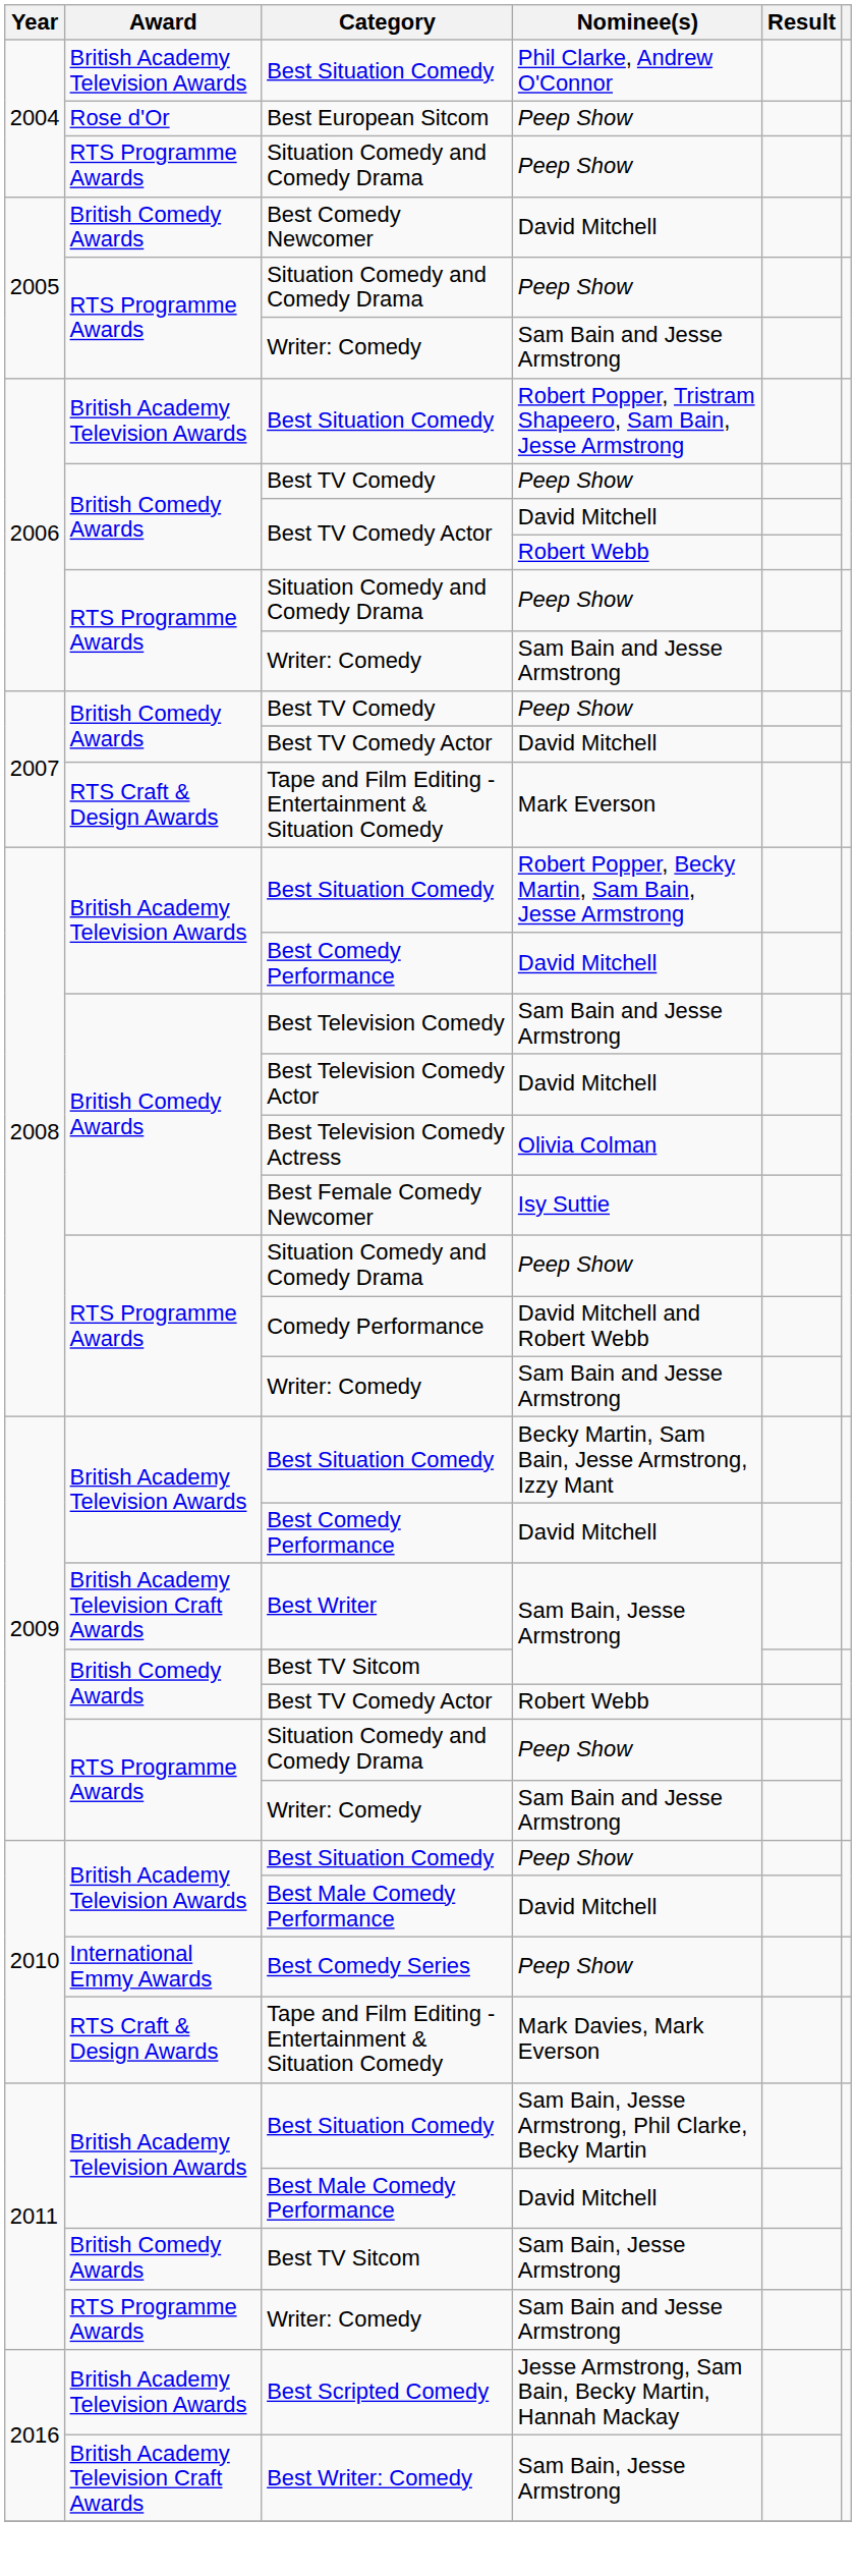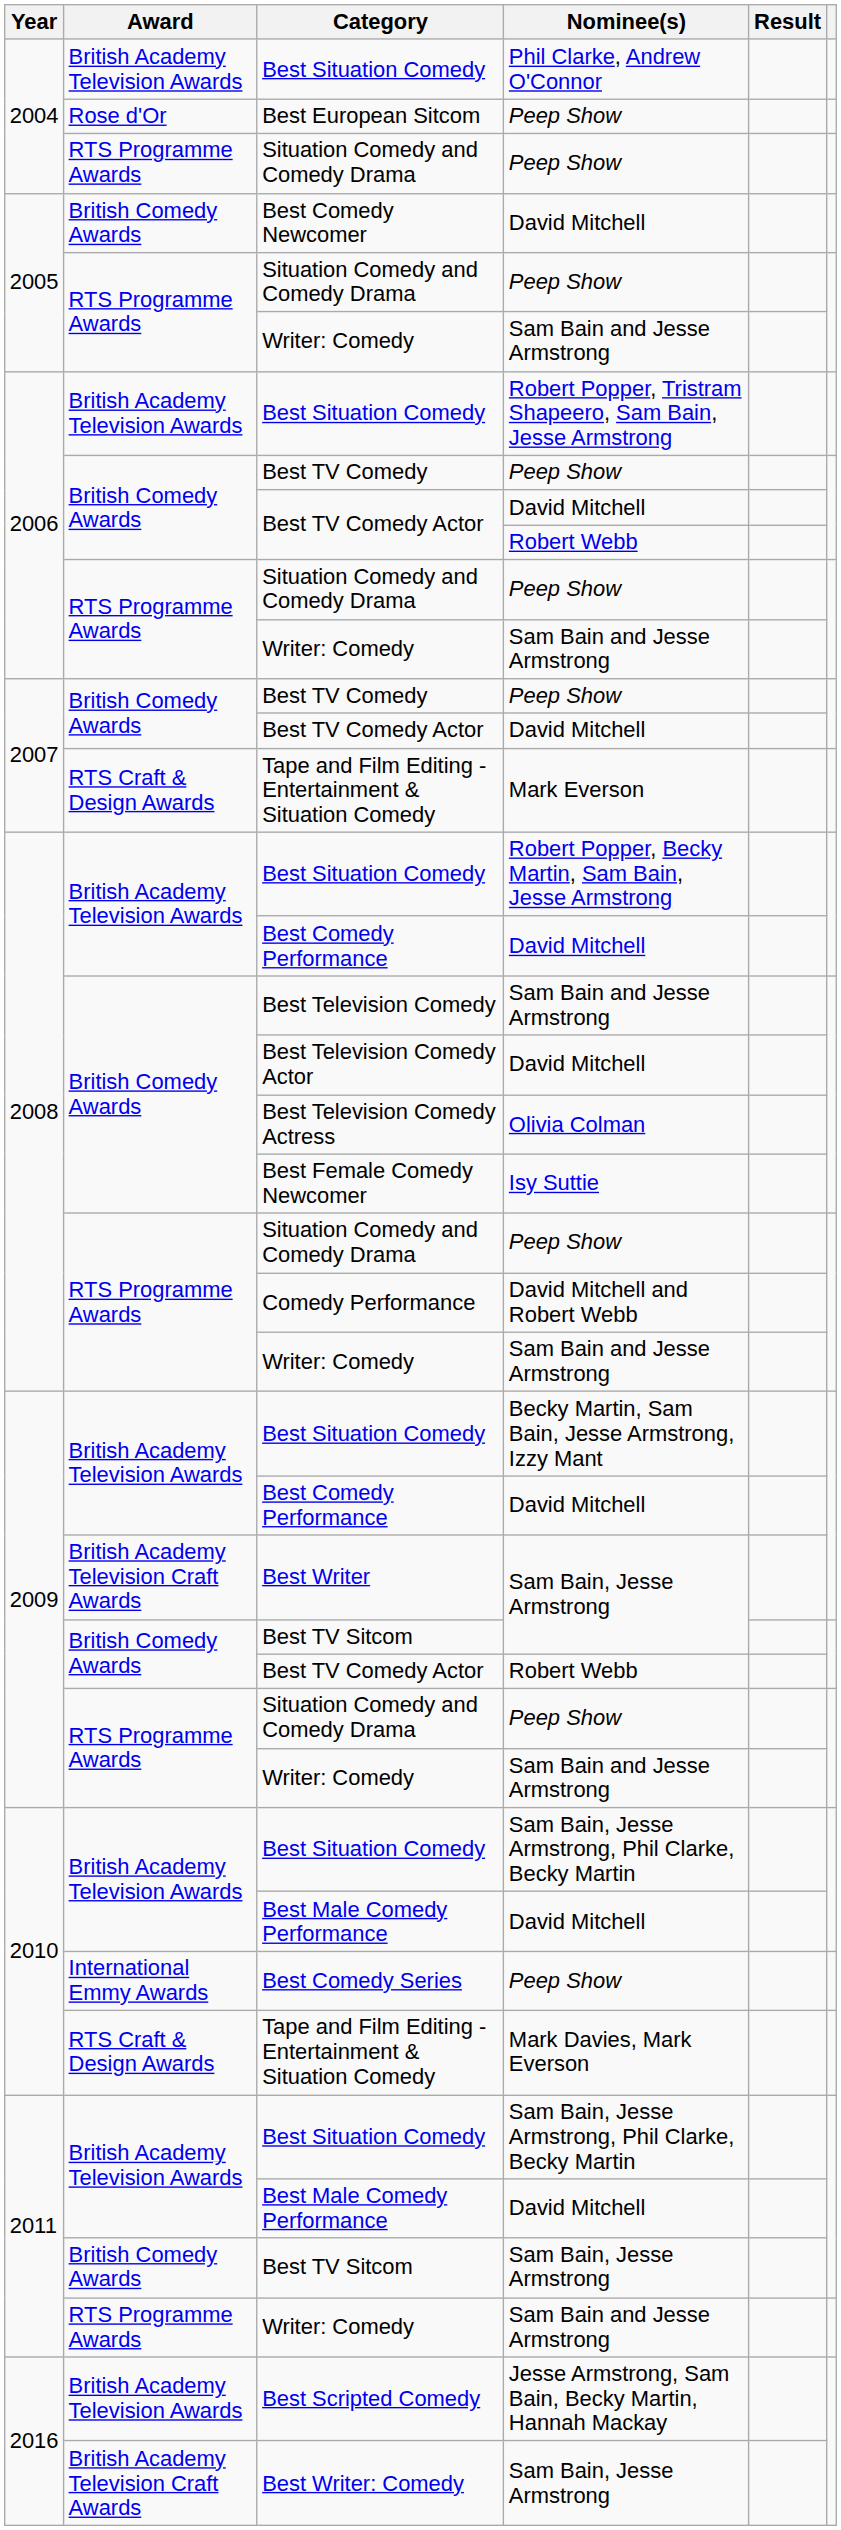2010 / Best Situation Comedy | Nominee(s): Peep Show -> Sam Bain, Jesse Armstrong, Phil Clarke, Becky Martin
